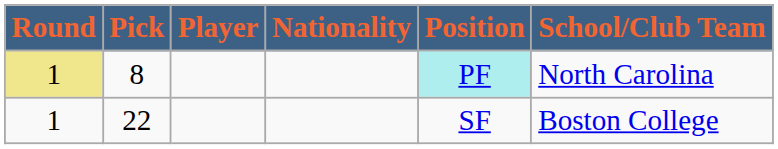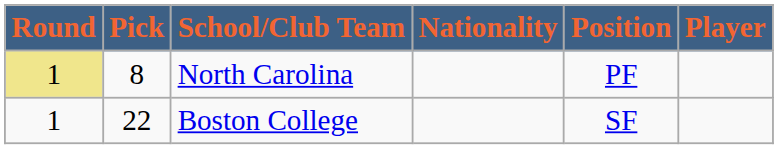columns swapped: Player <-> School/Club Team
8 | Position: paleturquoise background -> no background
